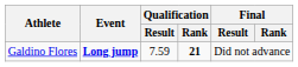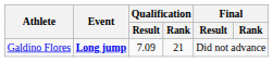Galdino Flores | Qualification / Result: 7.59 -> 7.09
Galdino Flores | Qualification / Rank: bold -> normal
